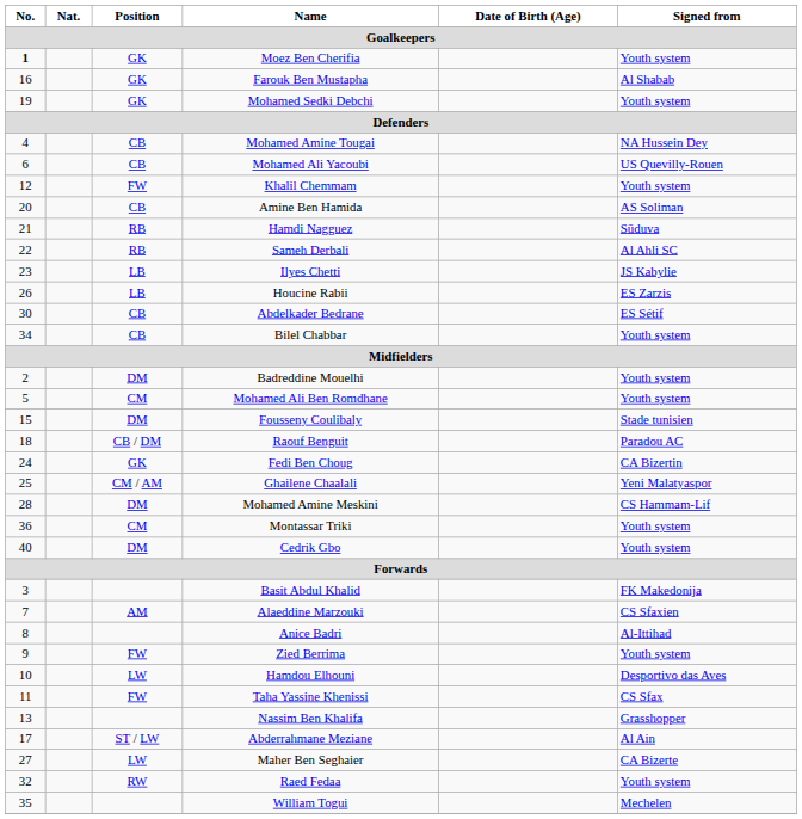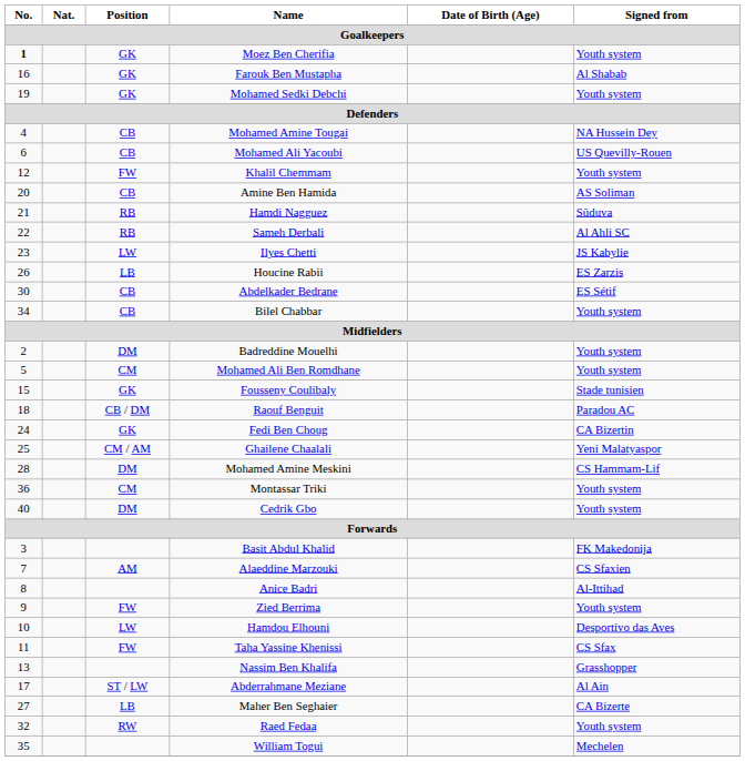Ilyes Chetti | Position: LB -> LW
Fousseny Coulibaly | Position: DM -> GK
Maher Ben Seghaier | Position: LW -> LB
